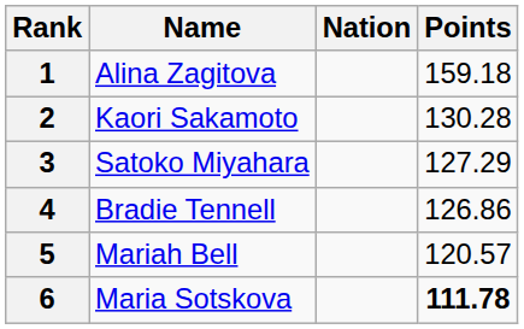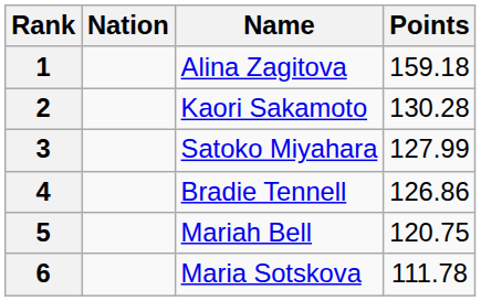columns swapped: Name <-> Nation
3 | Points: 127.29 -> 127.99
5 | Points: 120.57 -> 120.75
6 | Points: bold -> normal
